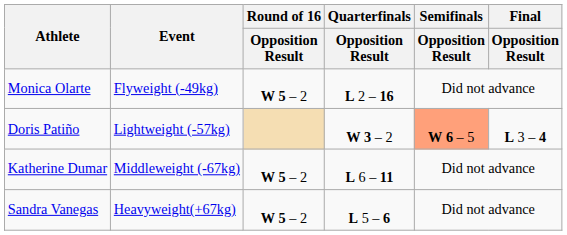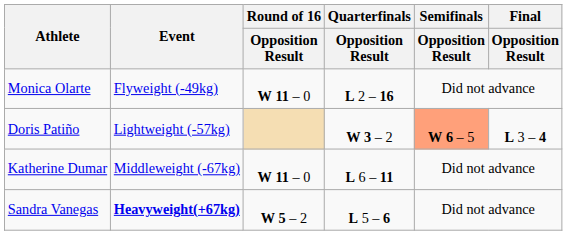Monica Olarte | Round of 16 / Opposition Result: W 5 – 2 -> W 11 – 0
Katherine Dumar | Round of 16 / Opposition Result: W 5 – 2 -> W 11 – 0
Sandra Vanegas | Event: normal -> bold
